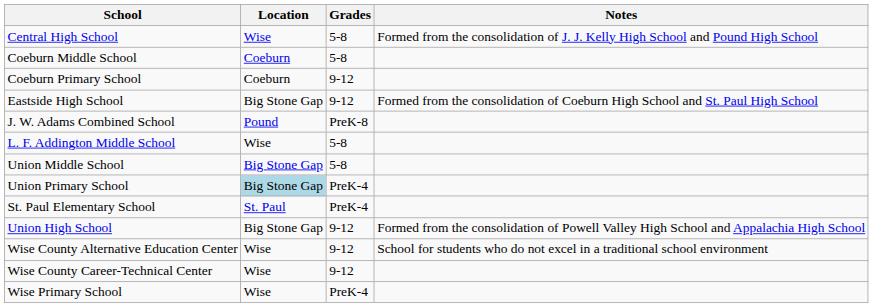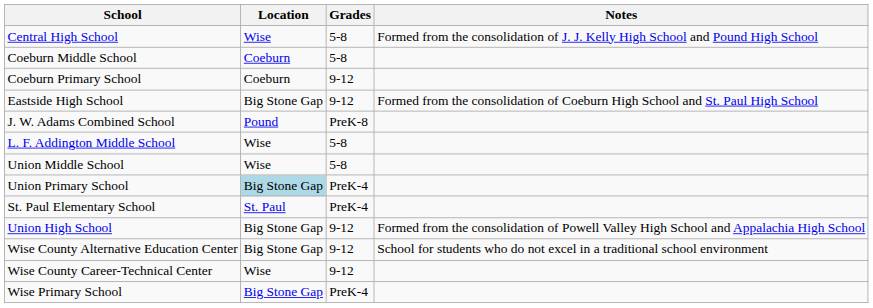Union Middle School | Location: Big Stone Gap -> Wise
Wise County Alternative Education Center | Location: Wise -> Big Stone Gap
Wise Primary School | Location: Wise -> Big Stone Gap
